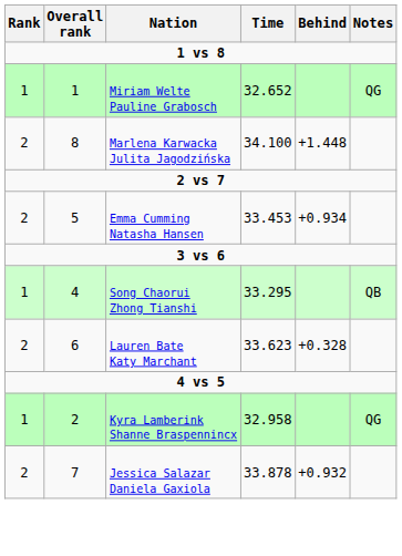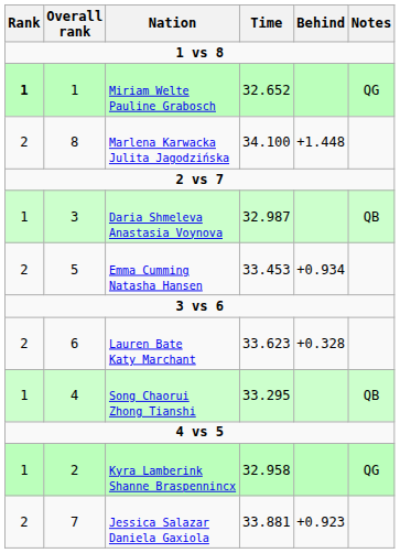Miriam Welte Pauline Grabosch | Rank: normal -> bold
+ row: 1 | 3 | Daria Shmeleva Anastasia Voynova | 32.987 | QB
rows swapped: Song Chaorui Zhong Tianshi <-> Lauren Bate Katy Marchant
Jessica Salazar Daniela Gaxiola | Time: 33.878 -> 33.881
Jessica Salazar Daniela Gaxiola | Behind: +0.932 -> +0.923
